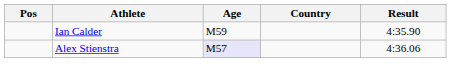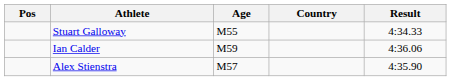+ row: Stuart Galloway | M55 | 4:34.33
Ian Calder | Result: 4:35.90 -> 4:36.06
Alex Stienstra | Age: lavender background -> no background
Alex Stienstra | Result: 4:36.06 -> 4:35.90
